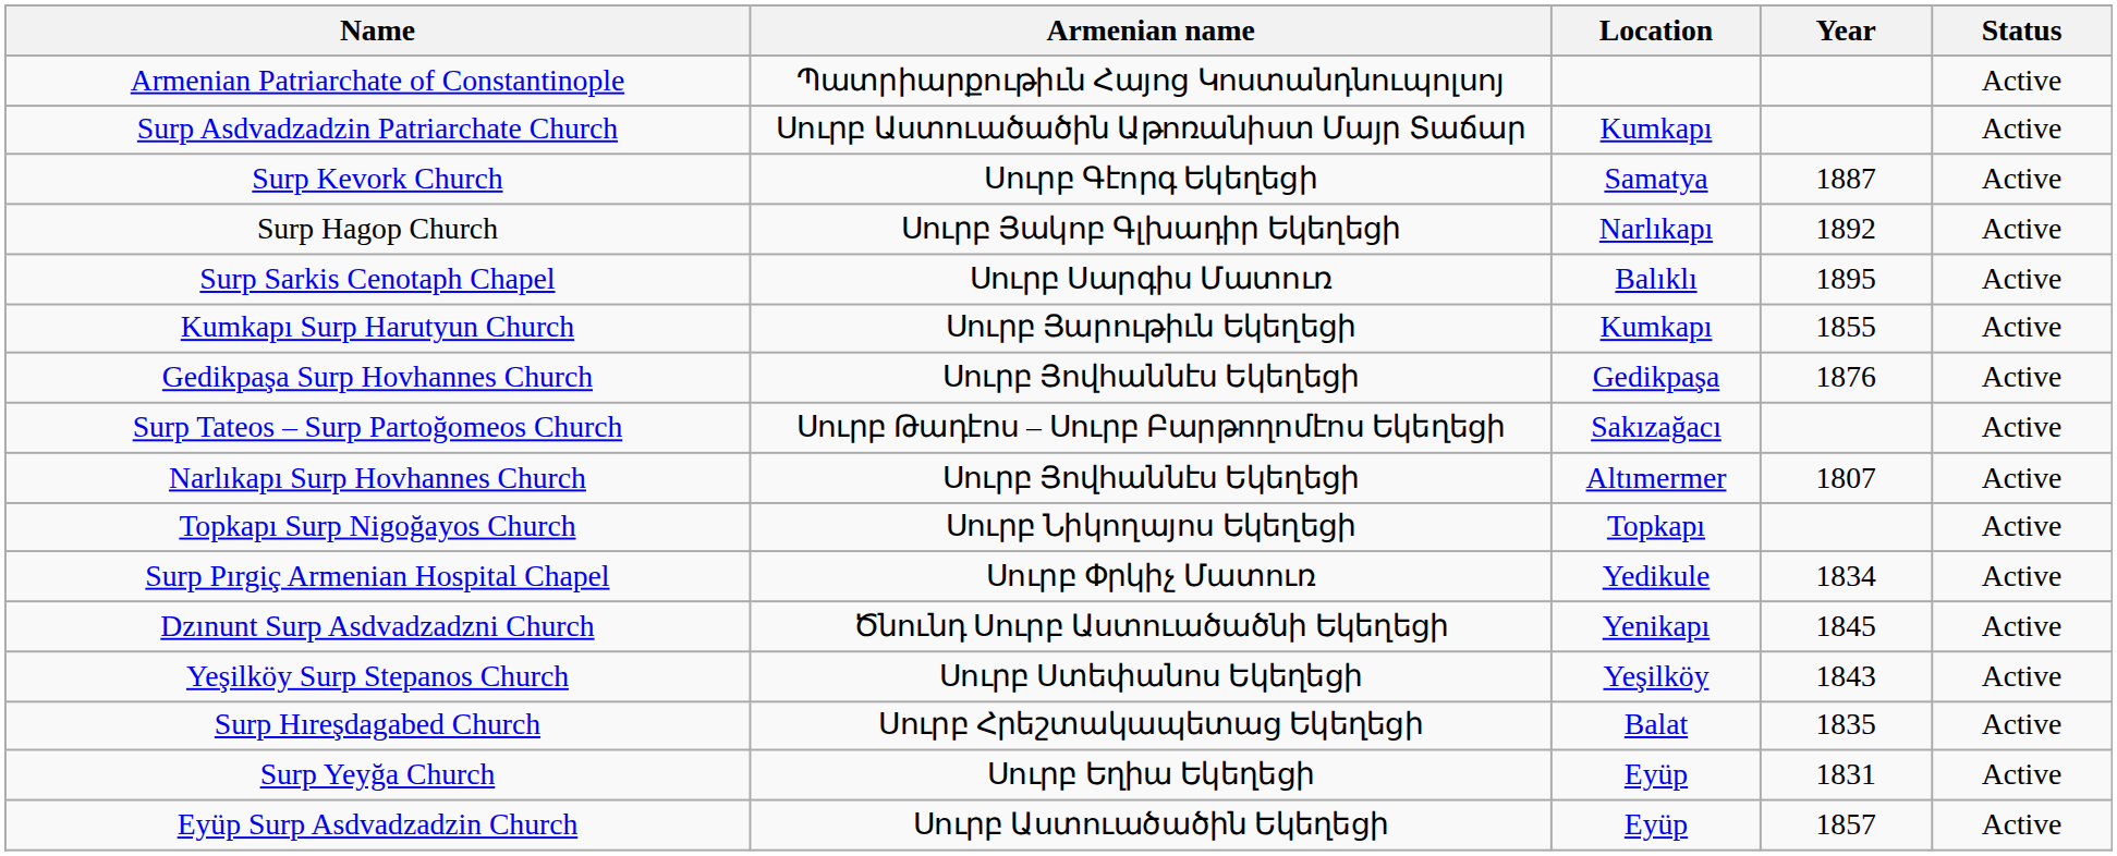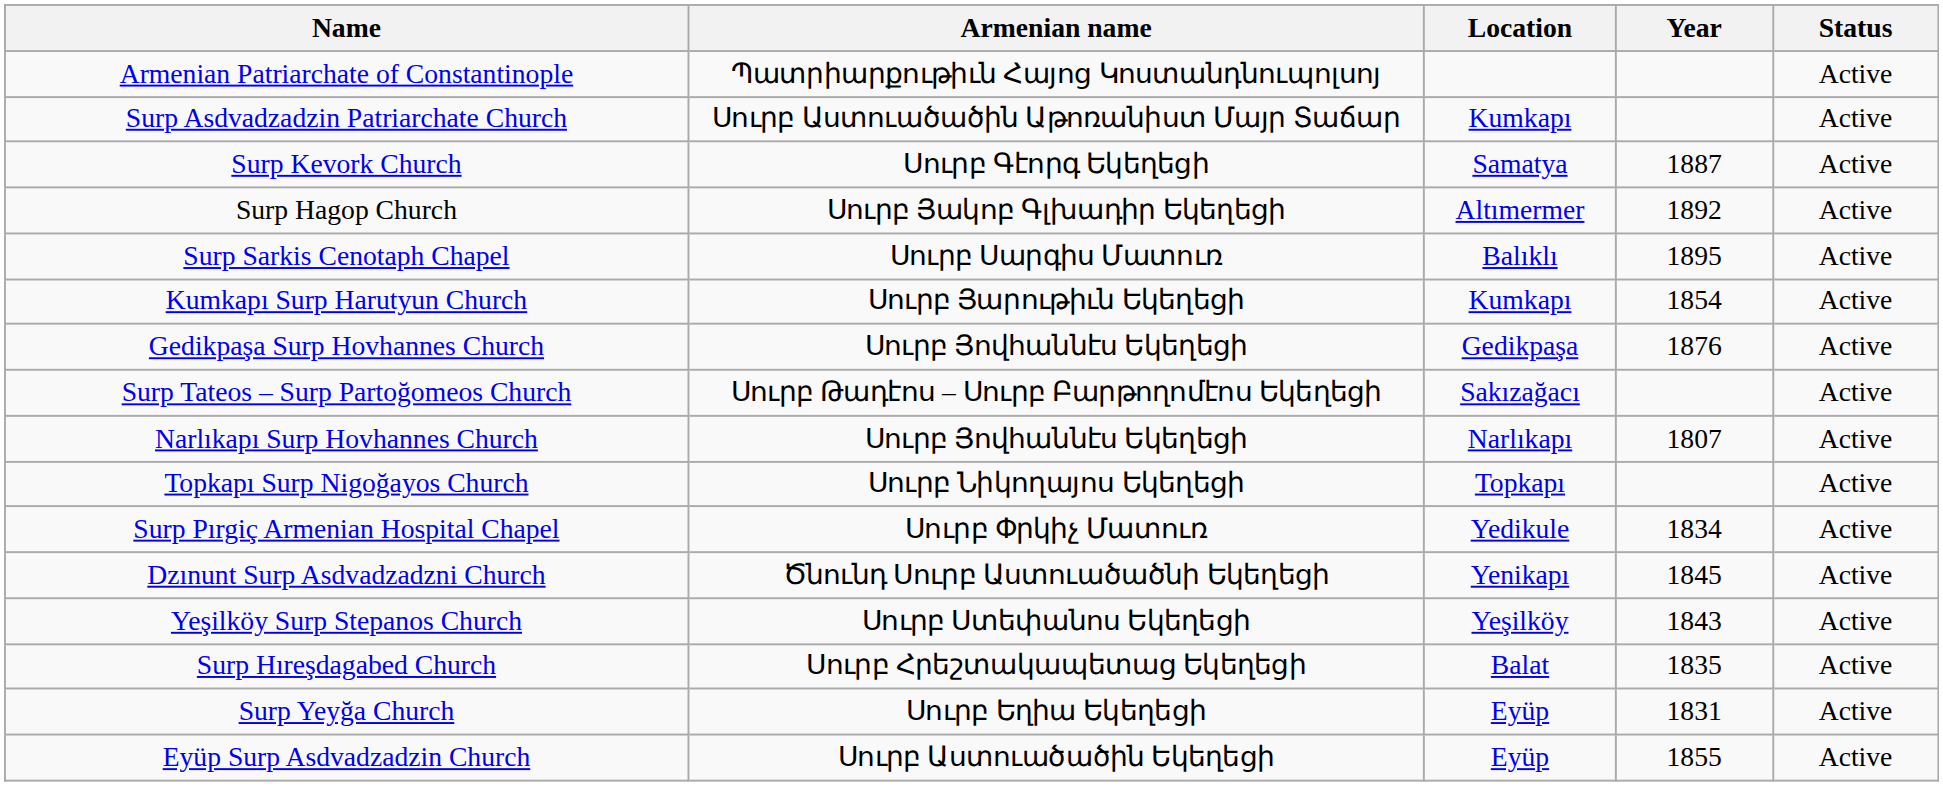Surp Hagop Church | Location: Narlıkapı -> Altımermer
Kumkapı Surp Harutyun Church | Year: 1855 -> 1854
Narlıkapı Surp Hovhannes Church | Location: Altımermer -> Narlıkapı
Eyüp Surp Asdvadzadzin Church | Year: 1857 -> 1855
